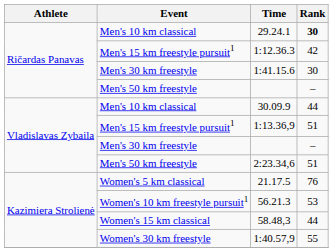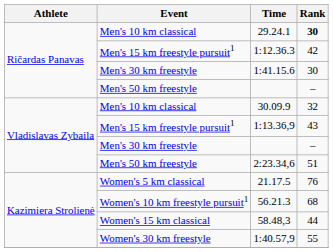30.09.9 | Rank: 44 -> 32
1:13.36,9 | Rank: 51 -> 43
56.21.3 | Rank: 53 -> 68
